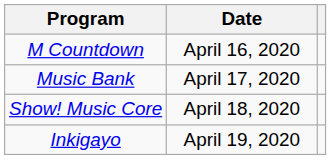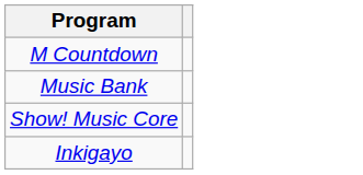- column: Date | April 16, 2020 | April 17, 2020 | April 18, 2020 | April 19, 2020
